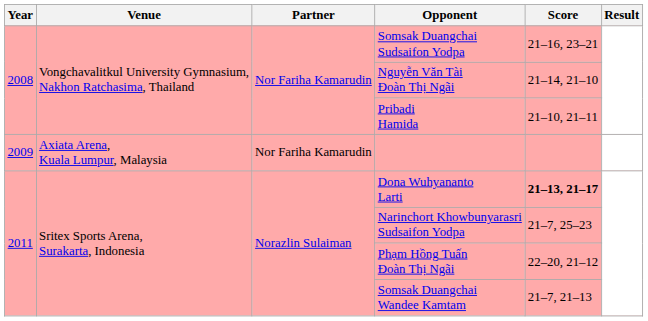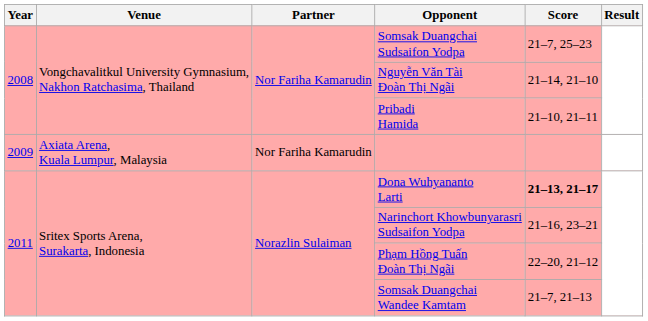Somsak Duangchai Sudsaifon Yodpa | Score: 21–16, 23–21 -> 21–7, 25–23
Narinchort Khowbunyarasri Sudsaifon Yodpa | Score: 21–7, 25–23 -> 21–16, 23–21
